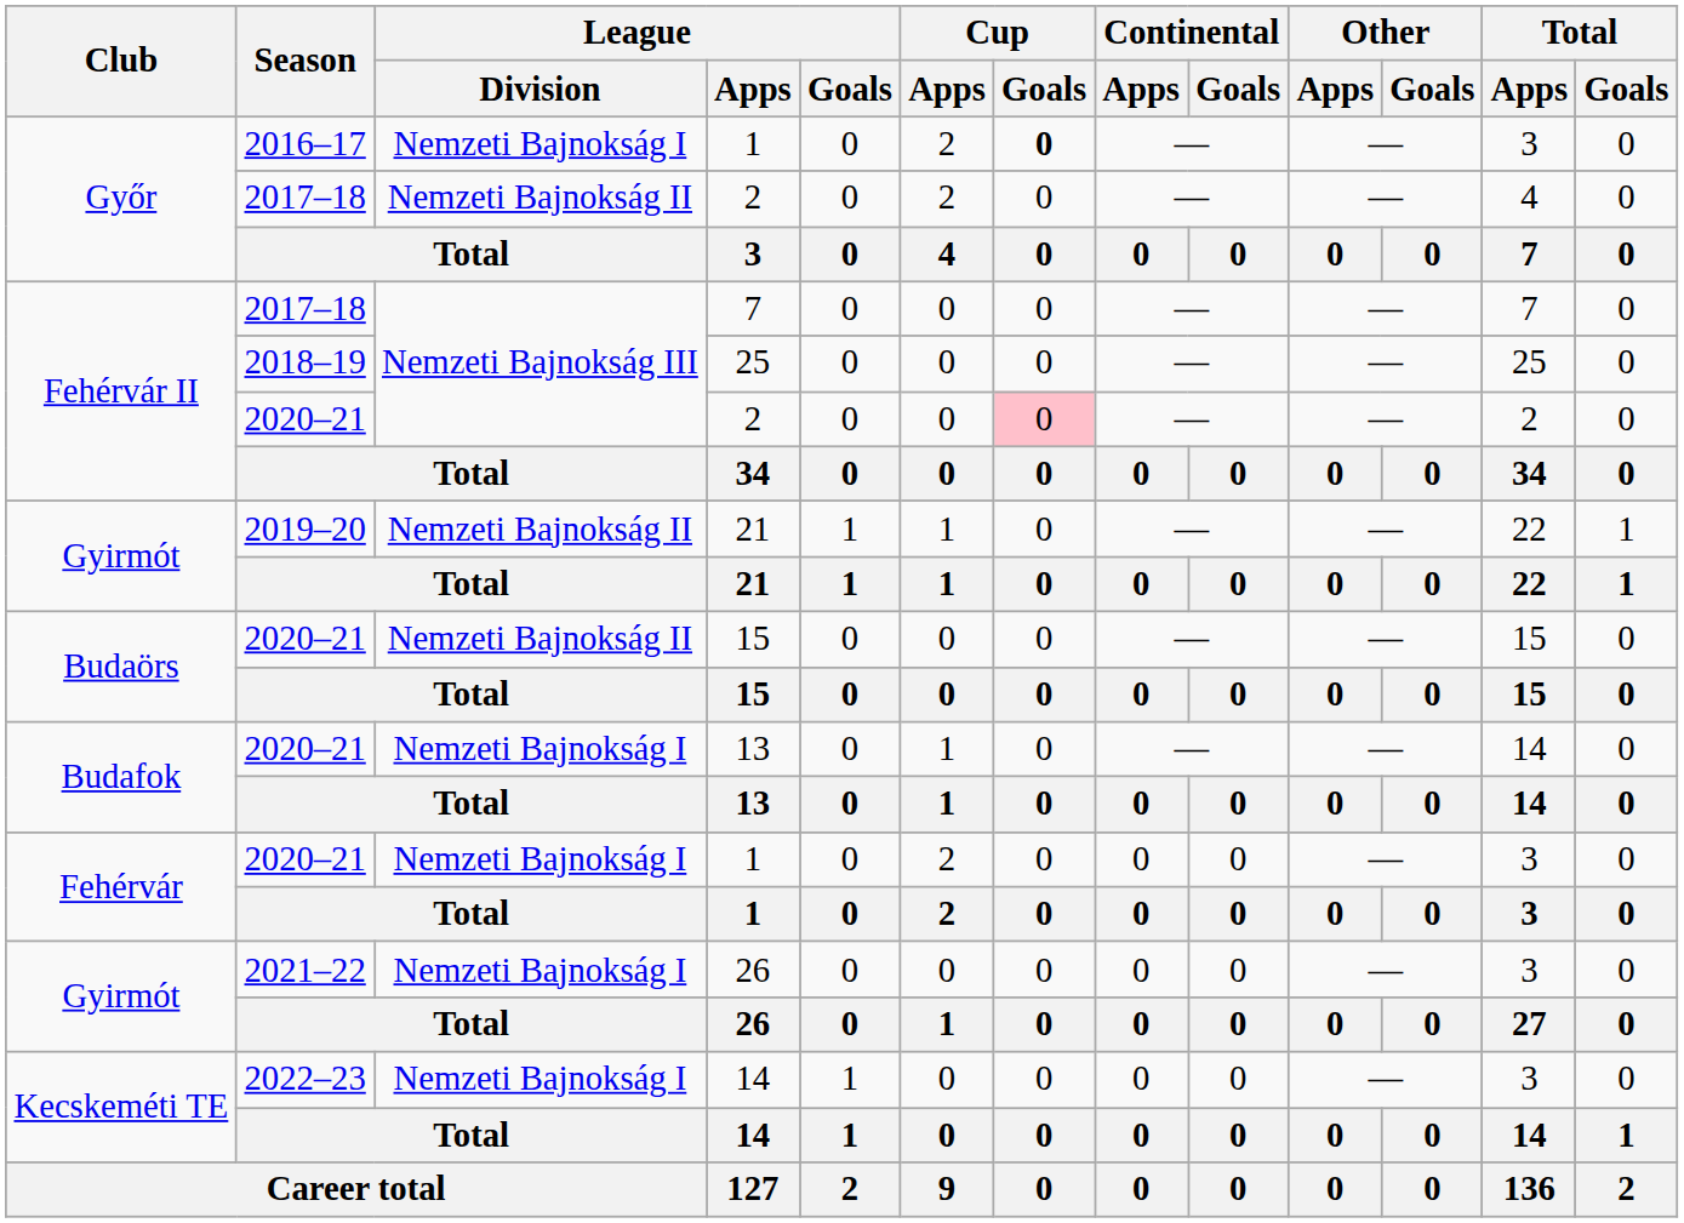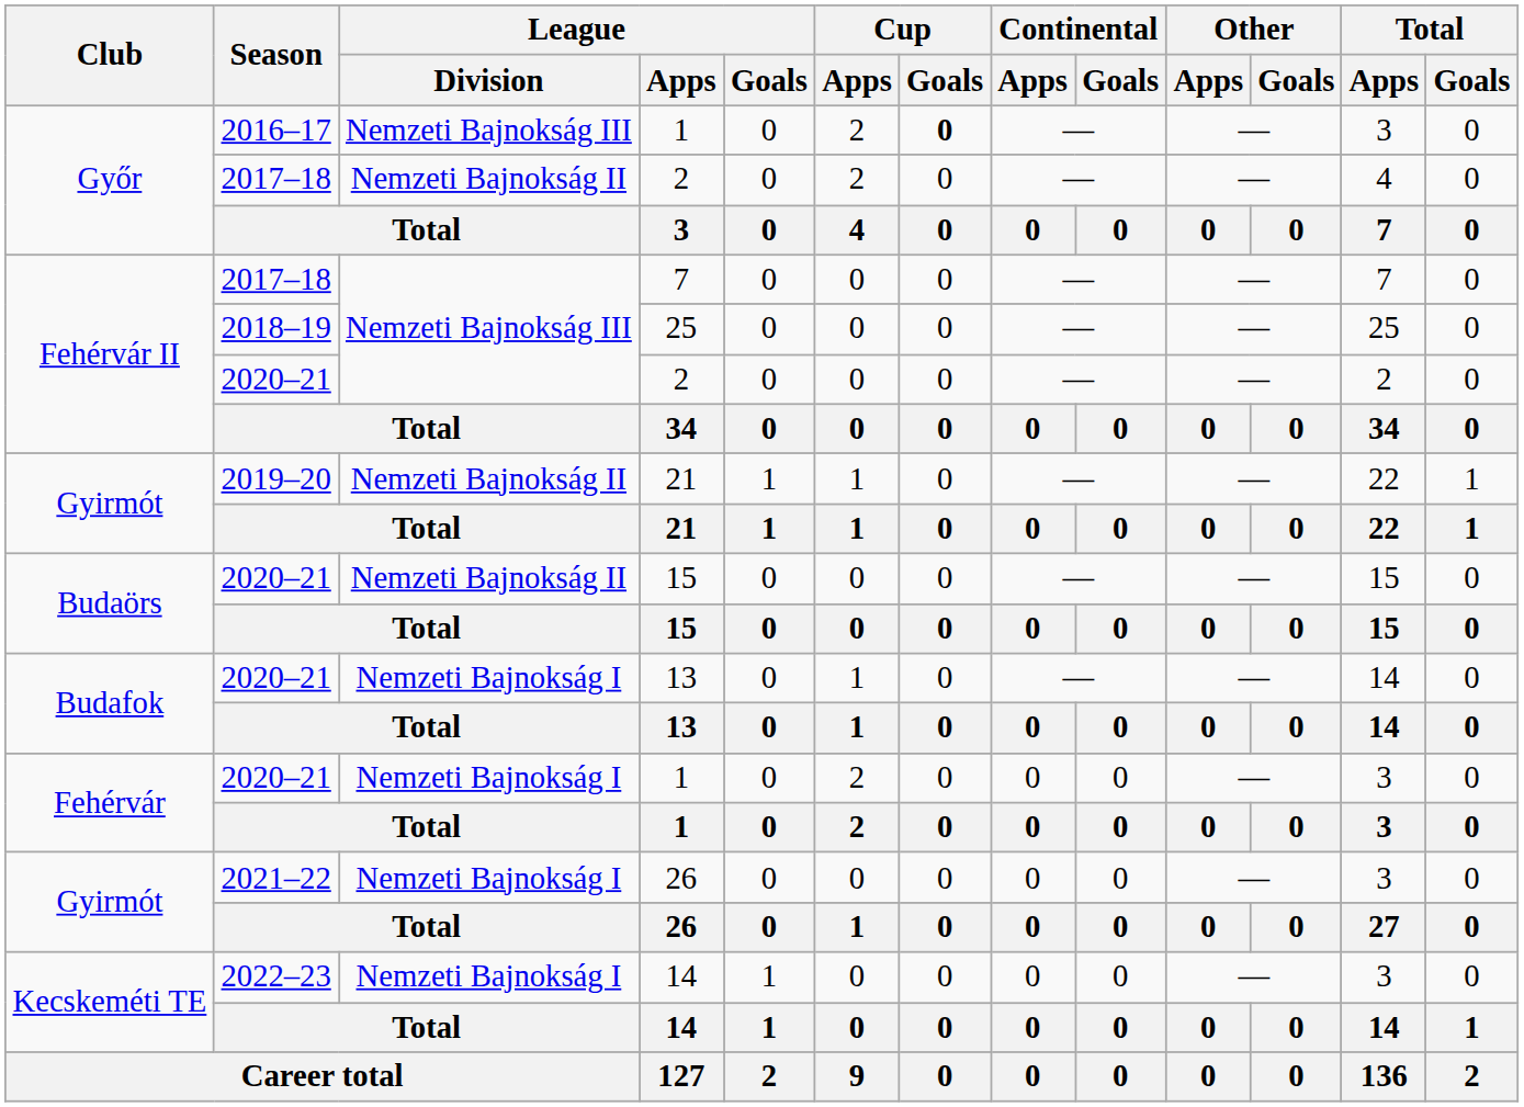Győr / 1 | League / Division: Nemzeti Bajnokság I -> Nemzeti Bajnokság III
Fehérvár II / 2 | Cup / Goals: pink background -> no background
